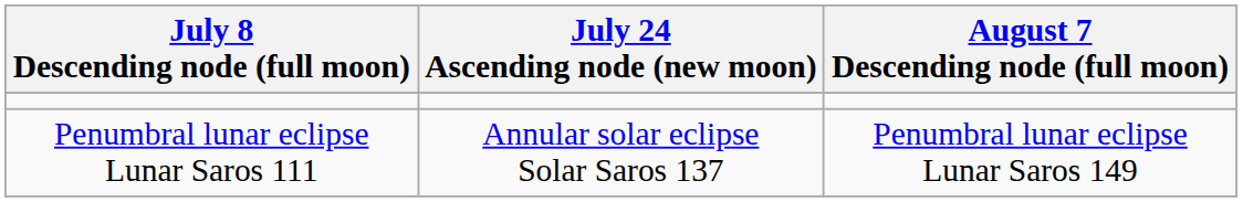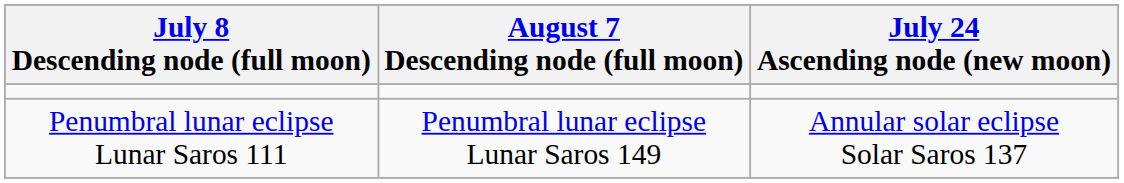columns swapped: July 24 Ascending node (new moon) <-> August 7 Descending node (full moon)
